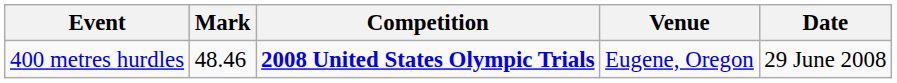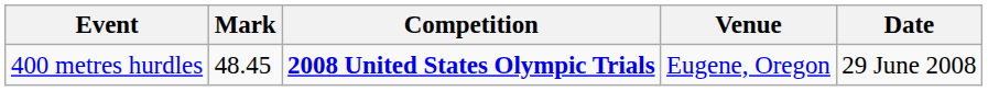400 metres hurdles | Mark: 48.46 -> 48.45
